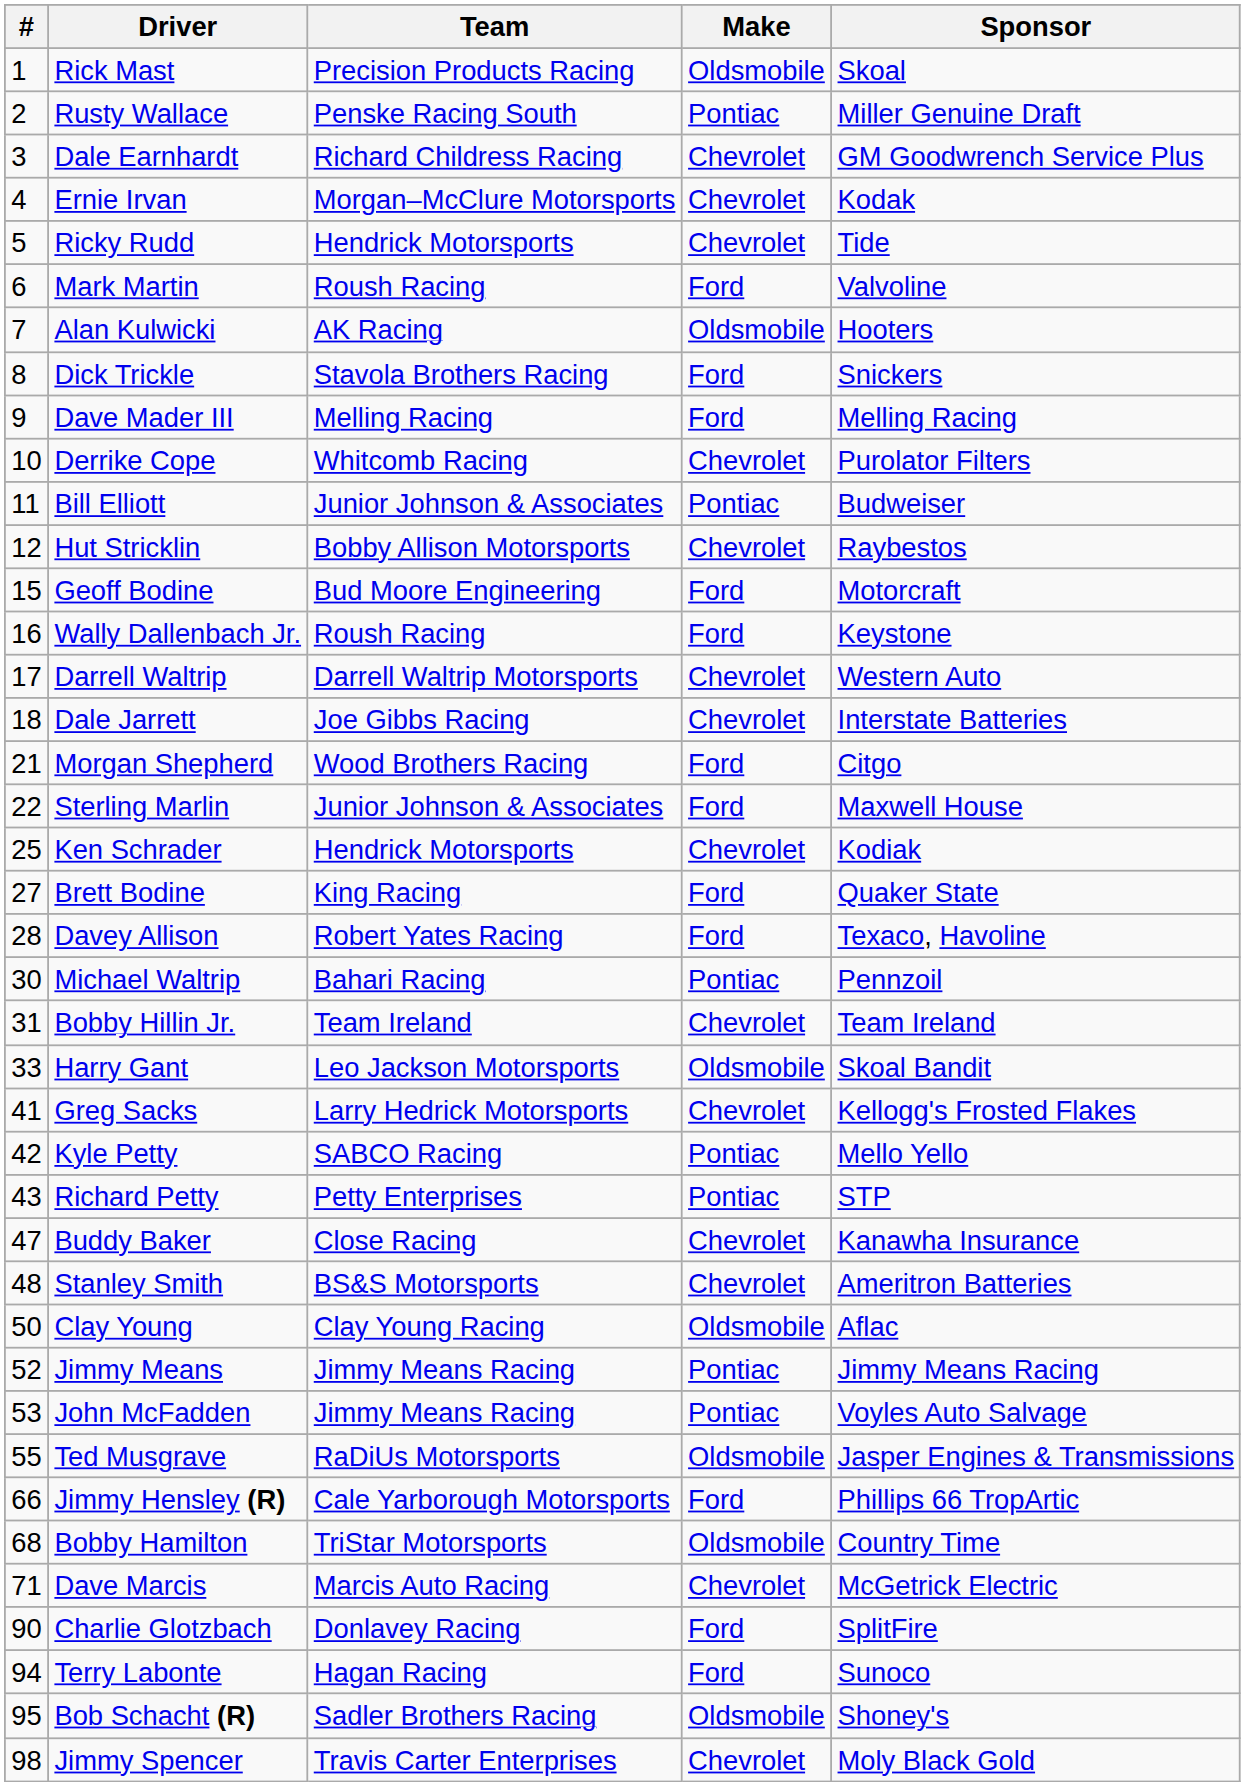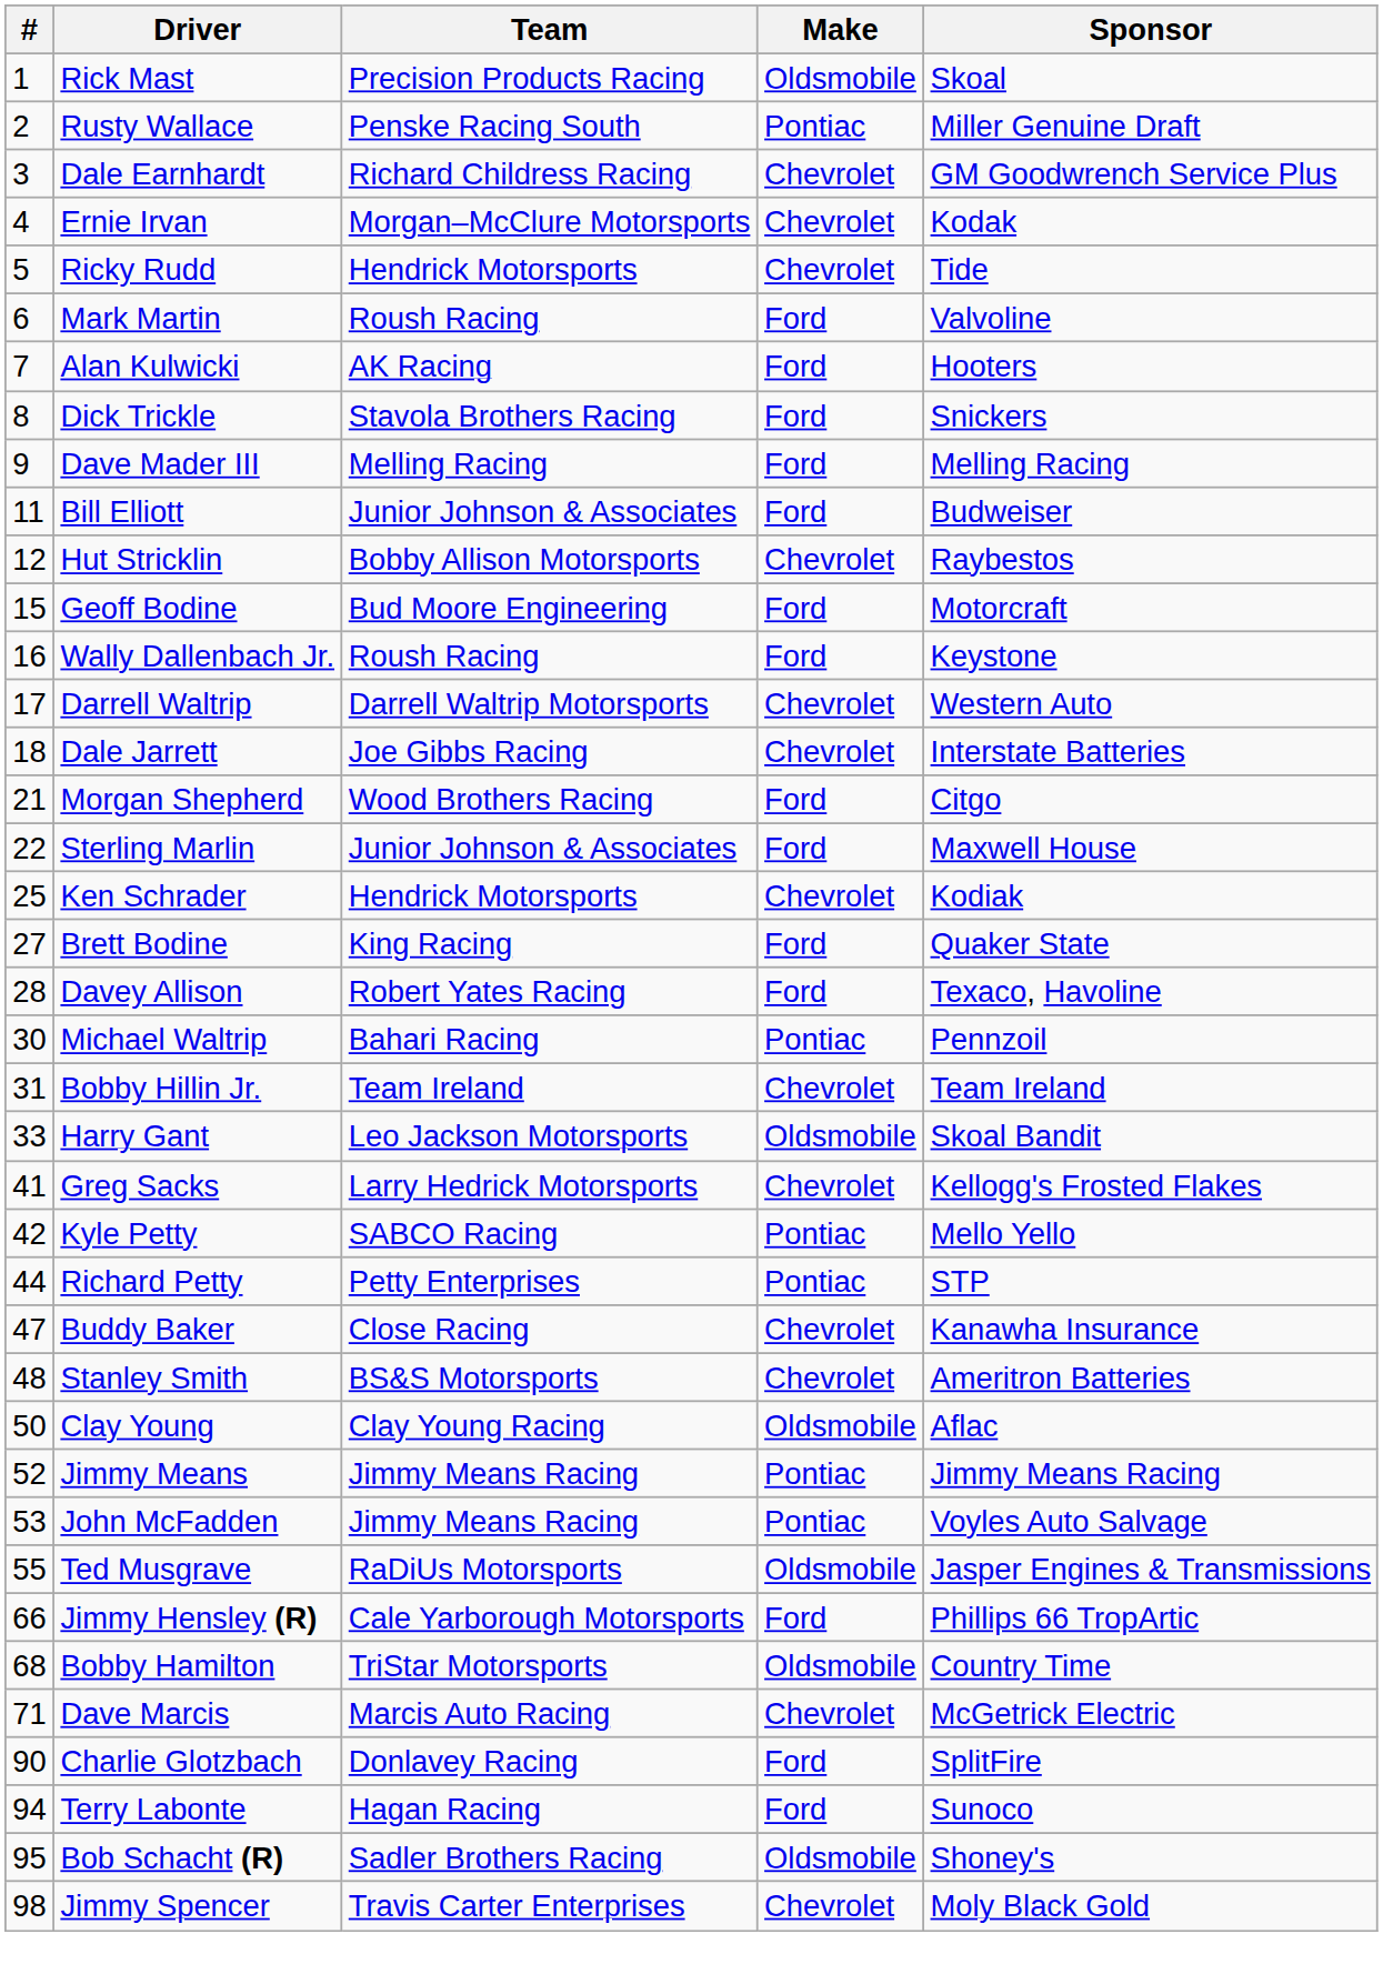Alan Kulwicki | Make: Oldsmobile -> Ford
- row: 10 | Derrike Cope | Whitcomb Racing | Chevrolet | Purolator Filters
Bill Elliott | Make: Pontiac -> Ford
Richard Petty | #: 43 -> 44
